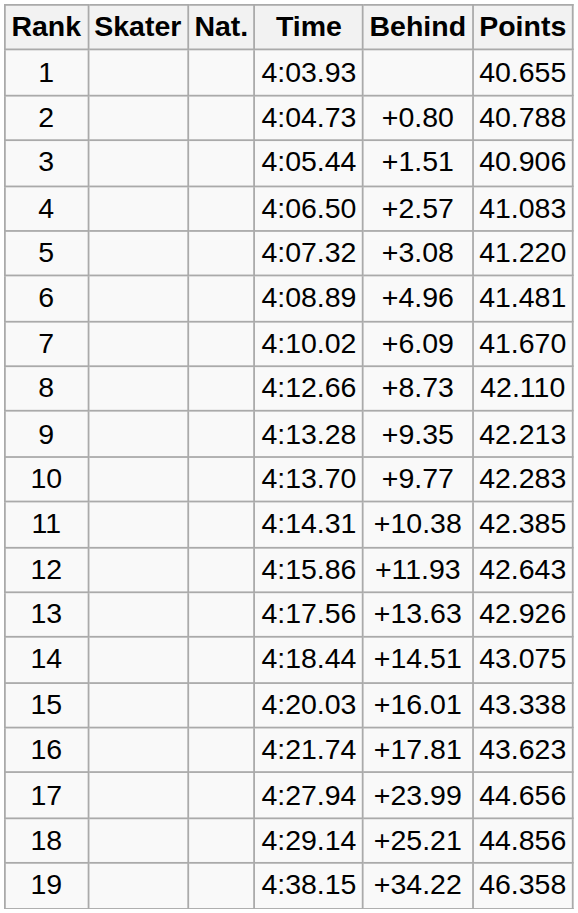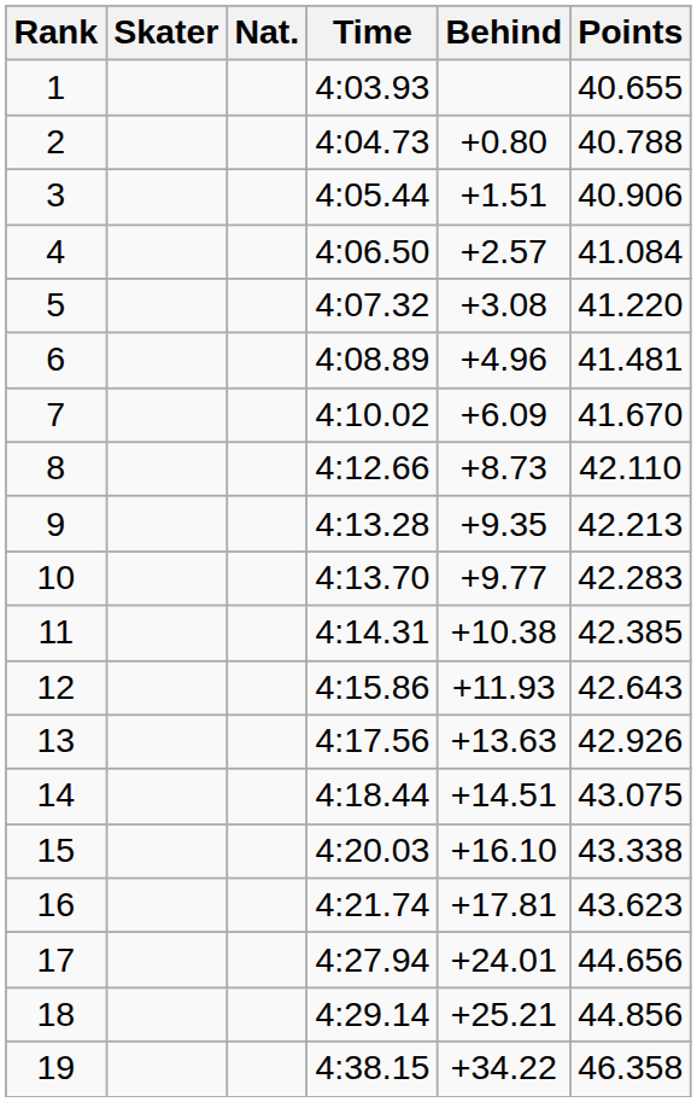4 | Points: 41.083 -> 41.084
15 | Behind: +16.01 -> +16.10
17 | Behind: +23.99 -> +24.01
